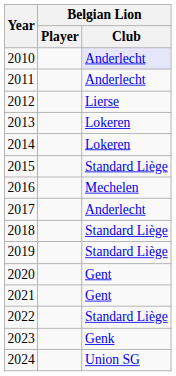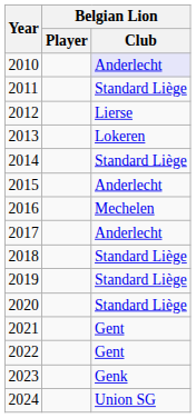2011 | Belgian Lion / Club: Anderlecht -> Standard Liège
2014 | Belgian Lion / Club: Lokeren -> Standard Liège
2015 | Belgian Lion / Club: Standard Liège -> Anderlecht
2020 | Belgian Lion / Club: Gent -> Standard Liège
2022 | Belgian Lion / Club: Standard Liège -> Gent
